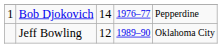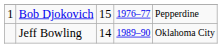Bob Djokovich | column 3: 14 -> 15
Jeff Bowling | column 3: 12 -> 14
